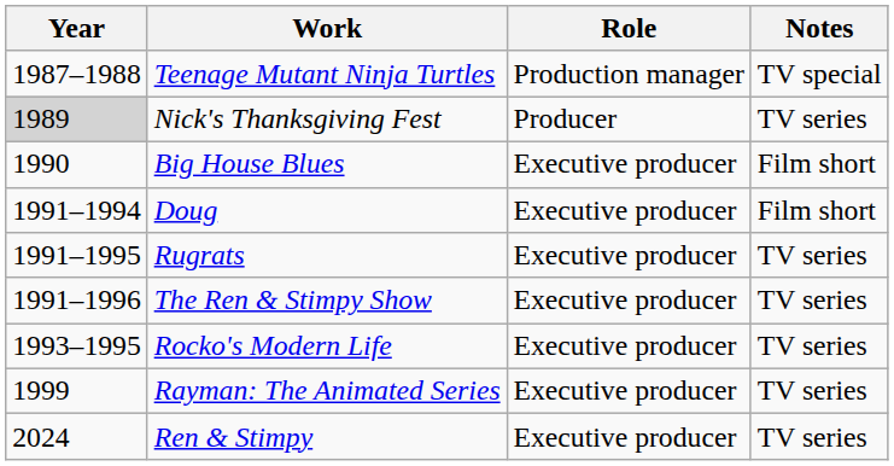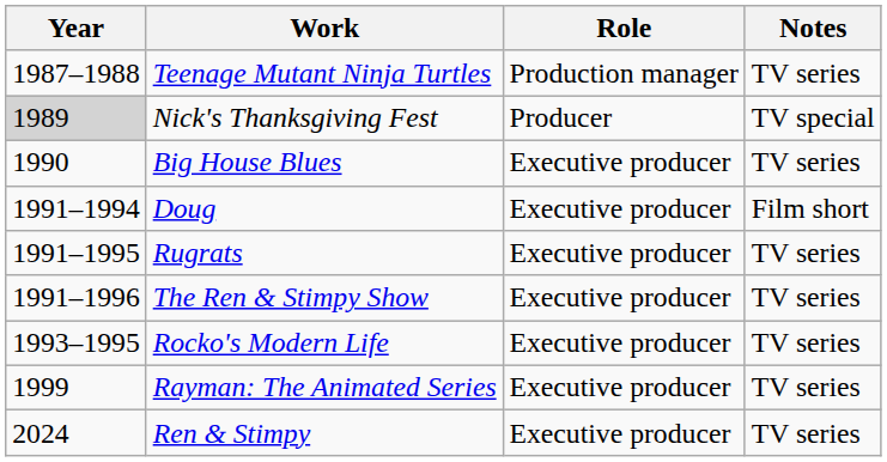Teenage Mutant Ninja Turtles | Notes: TV special -> TV series
Nick's Thanksgiving Fest | Notes: TV series -> TV special
Big House Blues | Notes: Film short -> TV series
